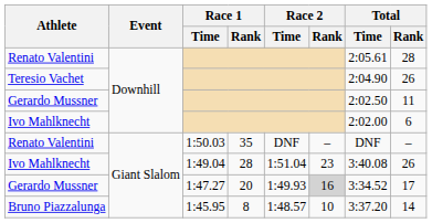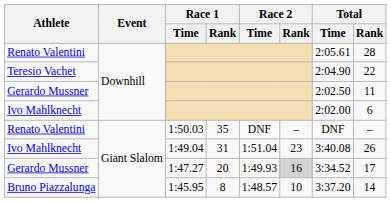Teresio Vachet | Total / Rank: 26 -> 22
Ivo Mahlknecht / 1:49.04 | Race 1 / Rank: 28 -> 31
